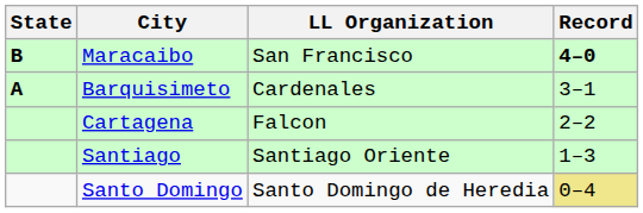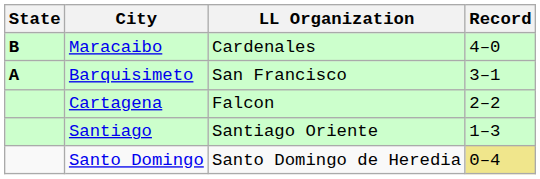Maracaibo | LL Organization: San Francisco -> Cardenales
Maracaibo | Record: bold -> normal
Barquisimeto | LL Organization: Cardenales -> San Francisco
